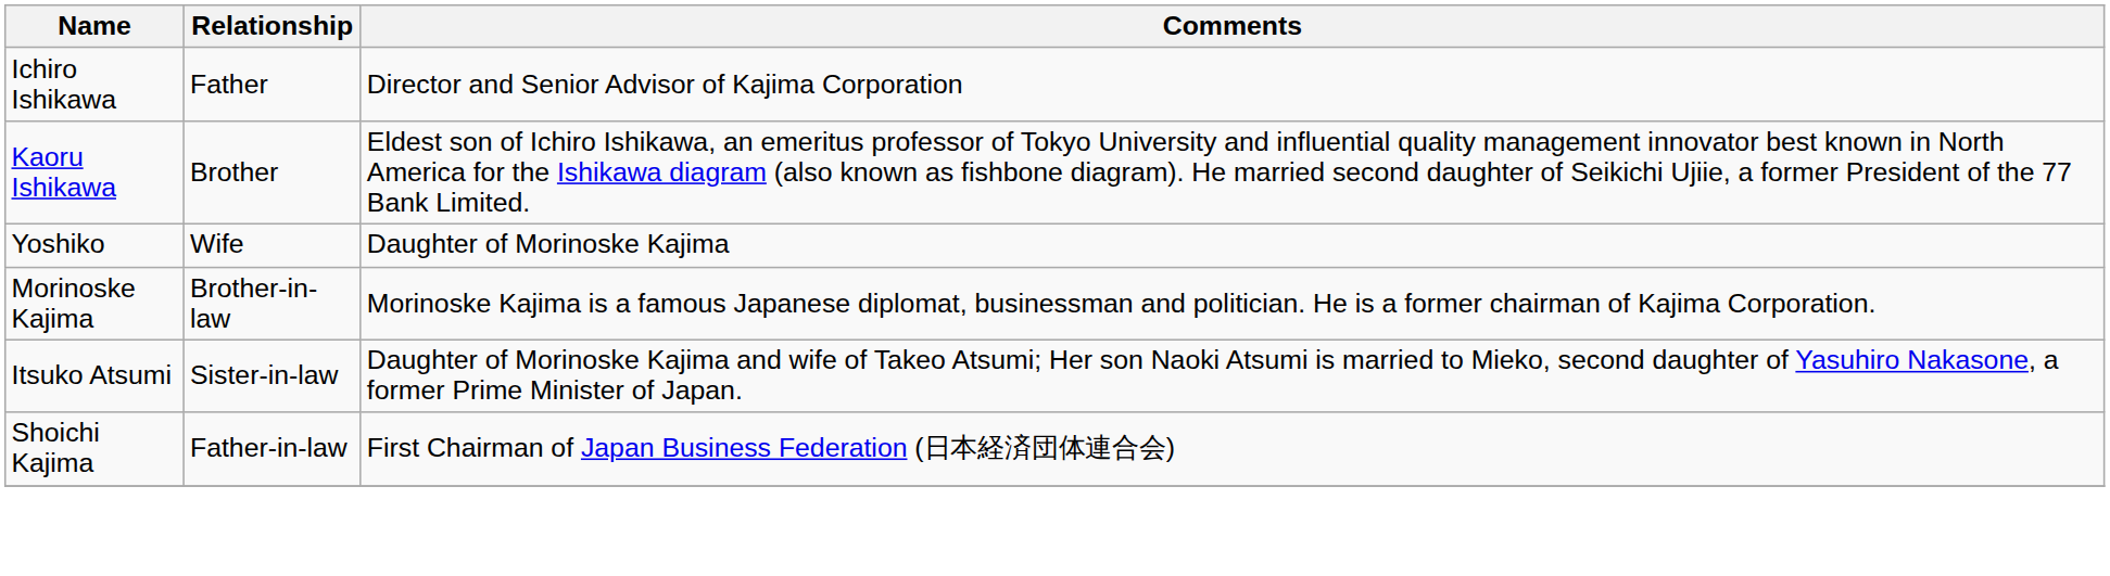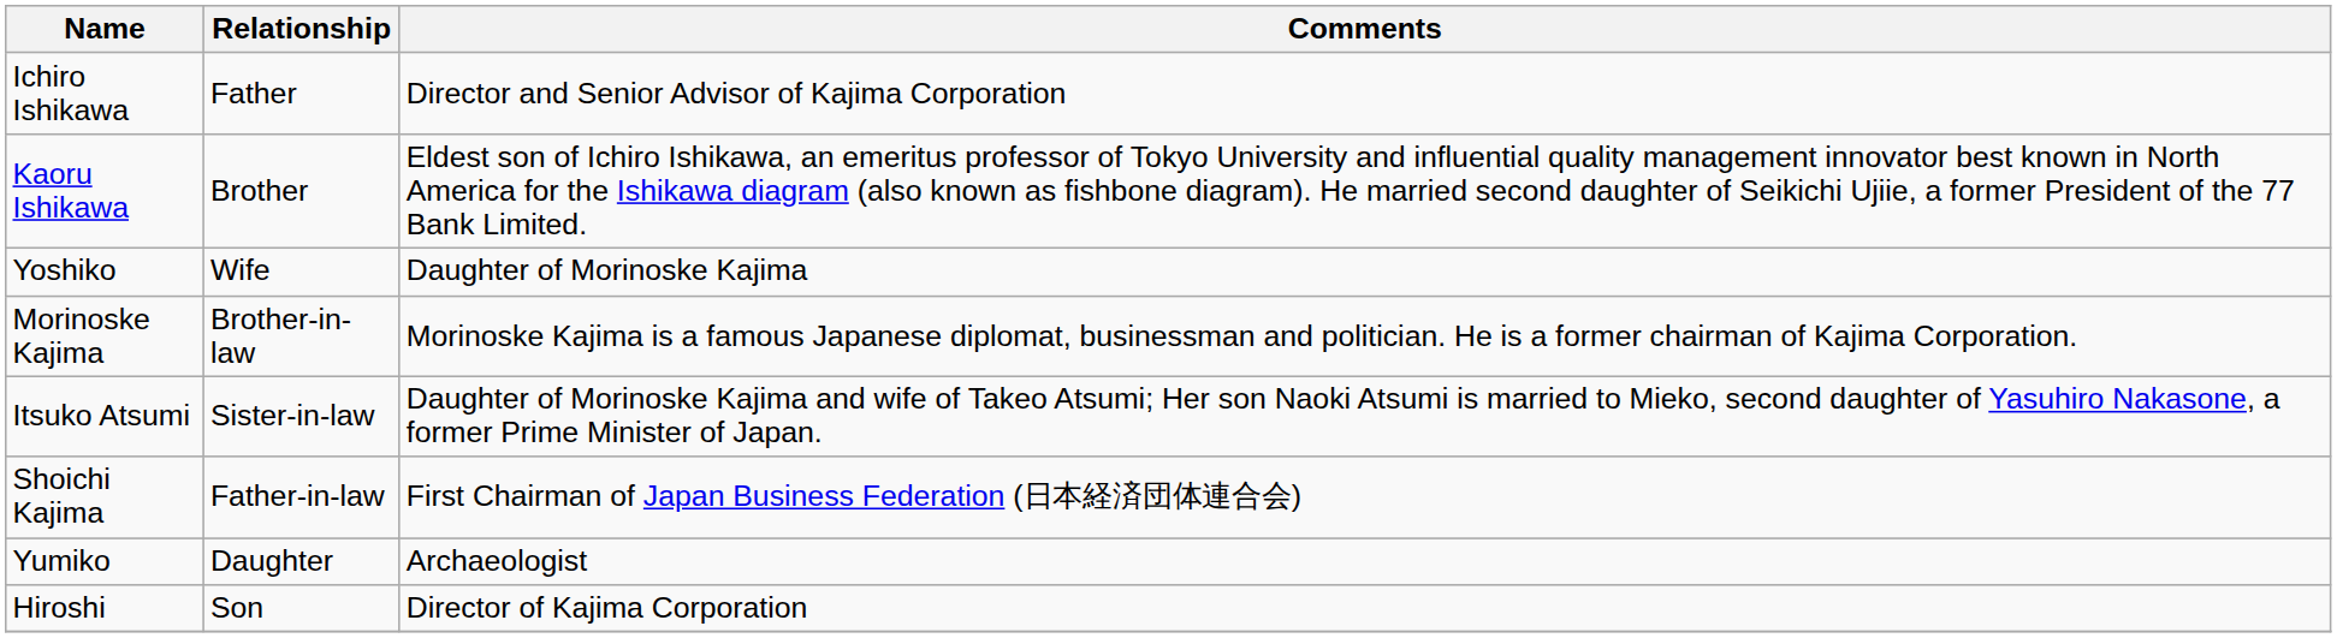+ row: Yumiko | Daughter | Archaeologist
+ row: Hiroshi | Son | Director of Kajima Corporation
